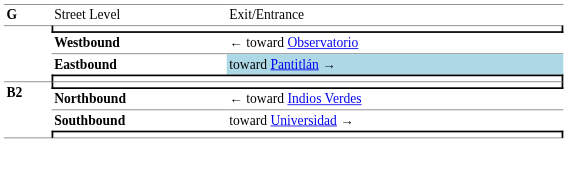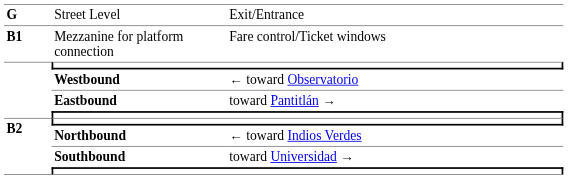+ row: B1 | Mezzanine for platform connection | Fare control/Ticket windows
Eastbound | column 3: lightblue background -> no background
